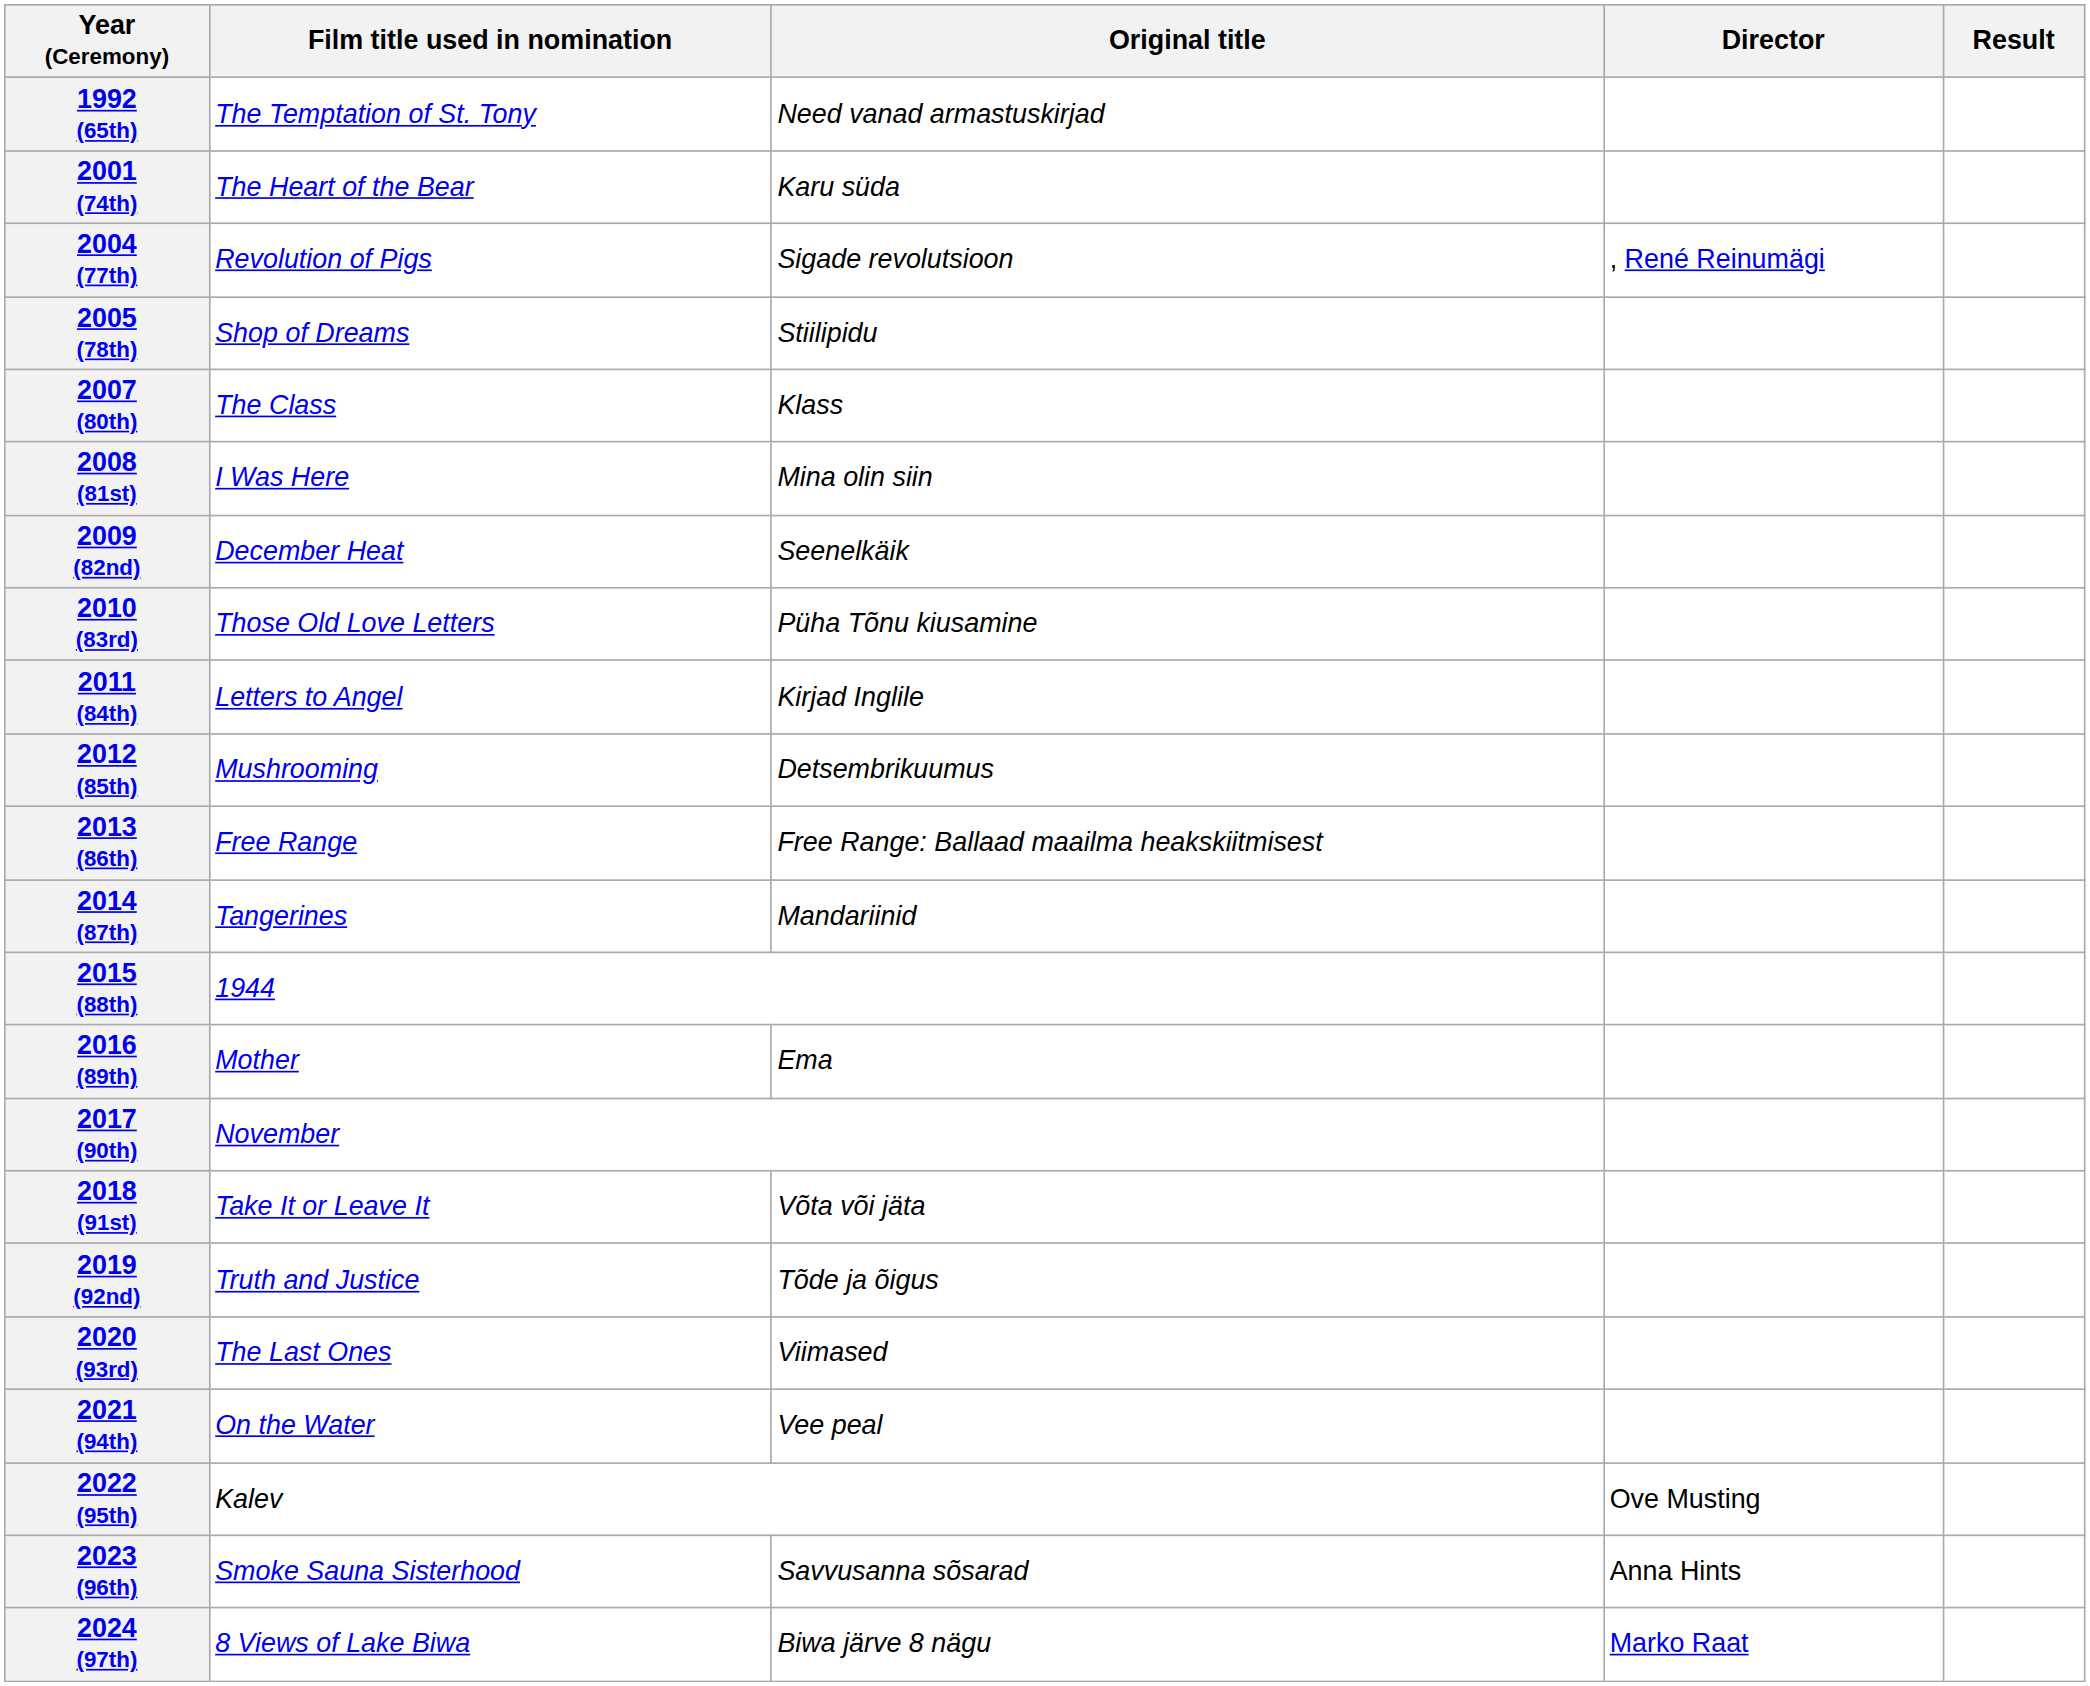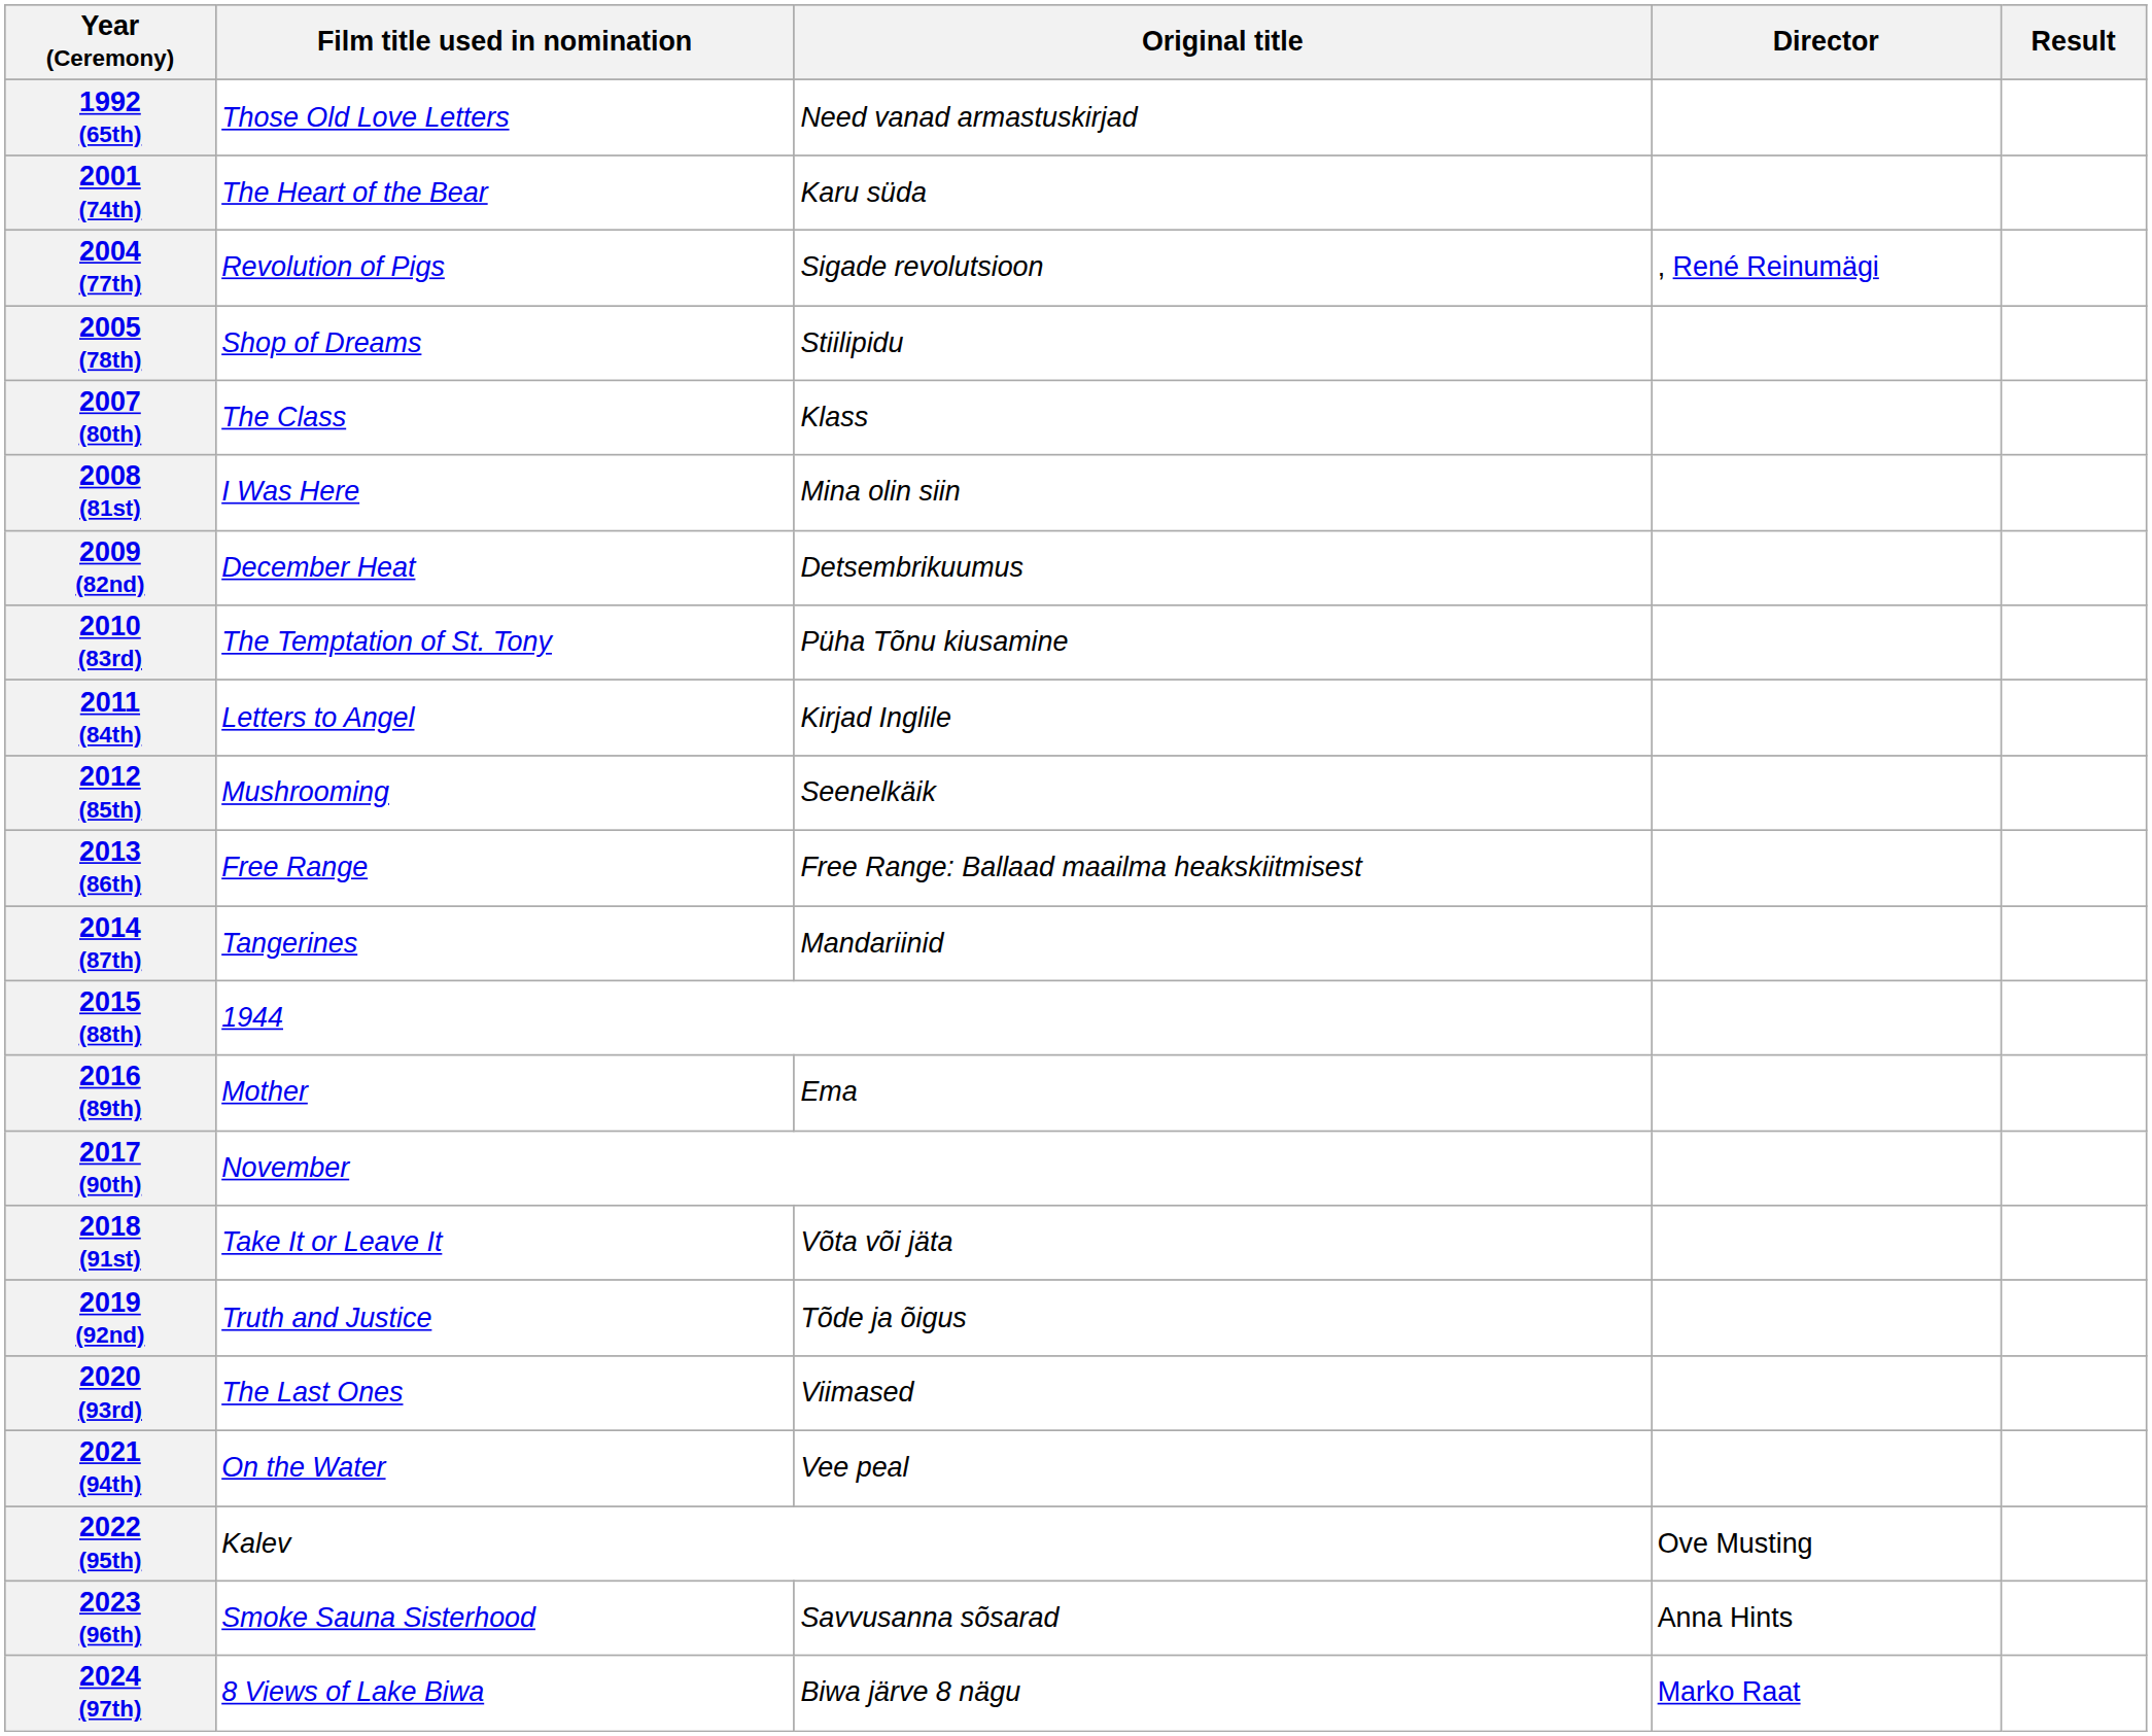1992 (65th) | Film title used in nomination: The Temptation of St. Tony -> Those Old Love Letters
2009 (82nd) | Original title: Seenelkäik -> Detsembrikuumus
2010 (83rd) | Film title used in nomination: Those Old Love Letters -> The Temptation of St. Tony
2012 (85th) | Original title: Detsembrikuumus -> Seenelkäik
